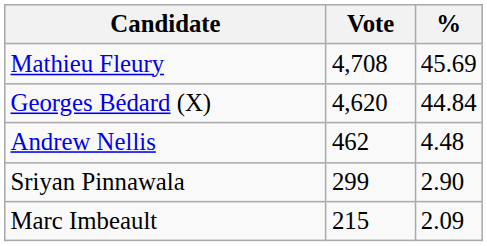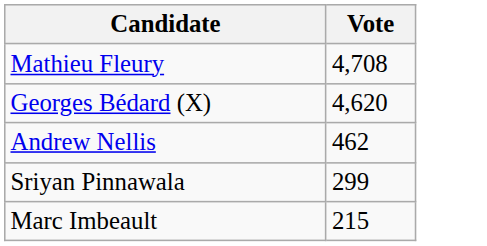- column: % | 45.69 | 44.84 | 4.48 | 2.90 | 2.09
